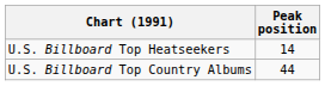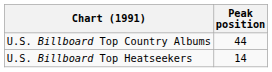rows swapped: U.S. Billboard Top Country Albums <-> U.S. Billboard Top Heatseekers
